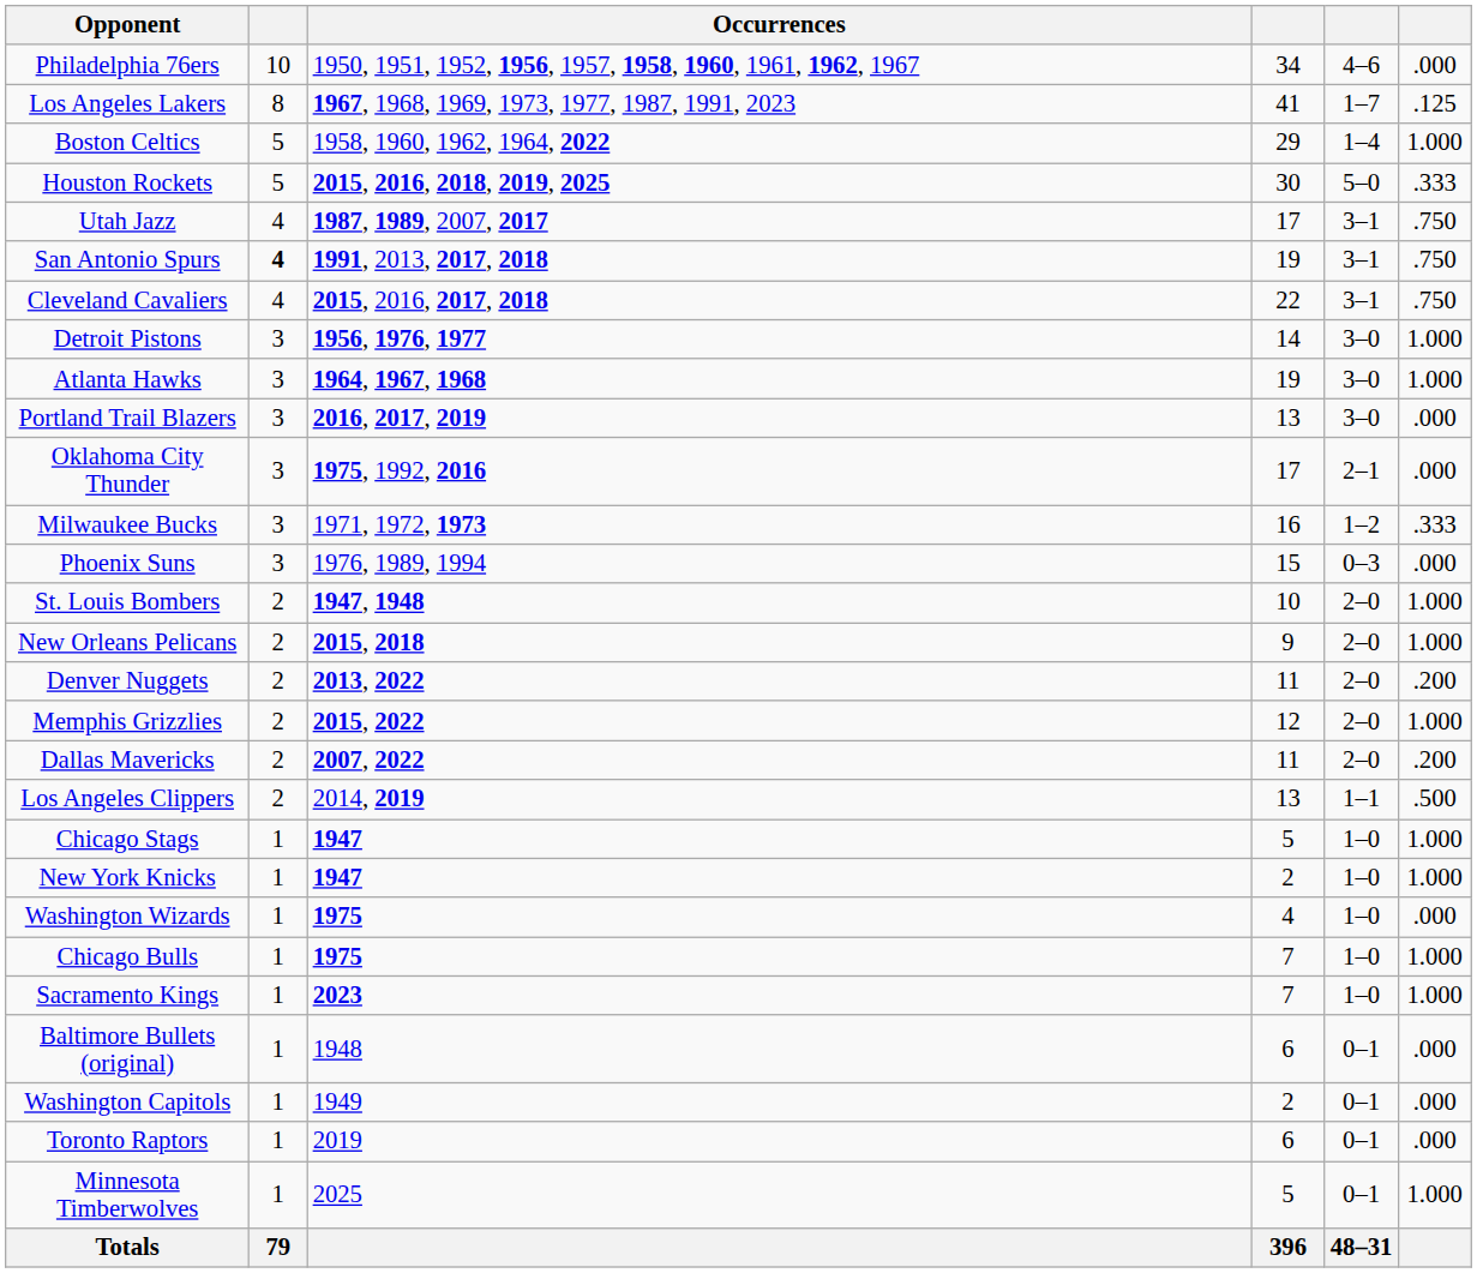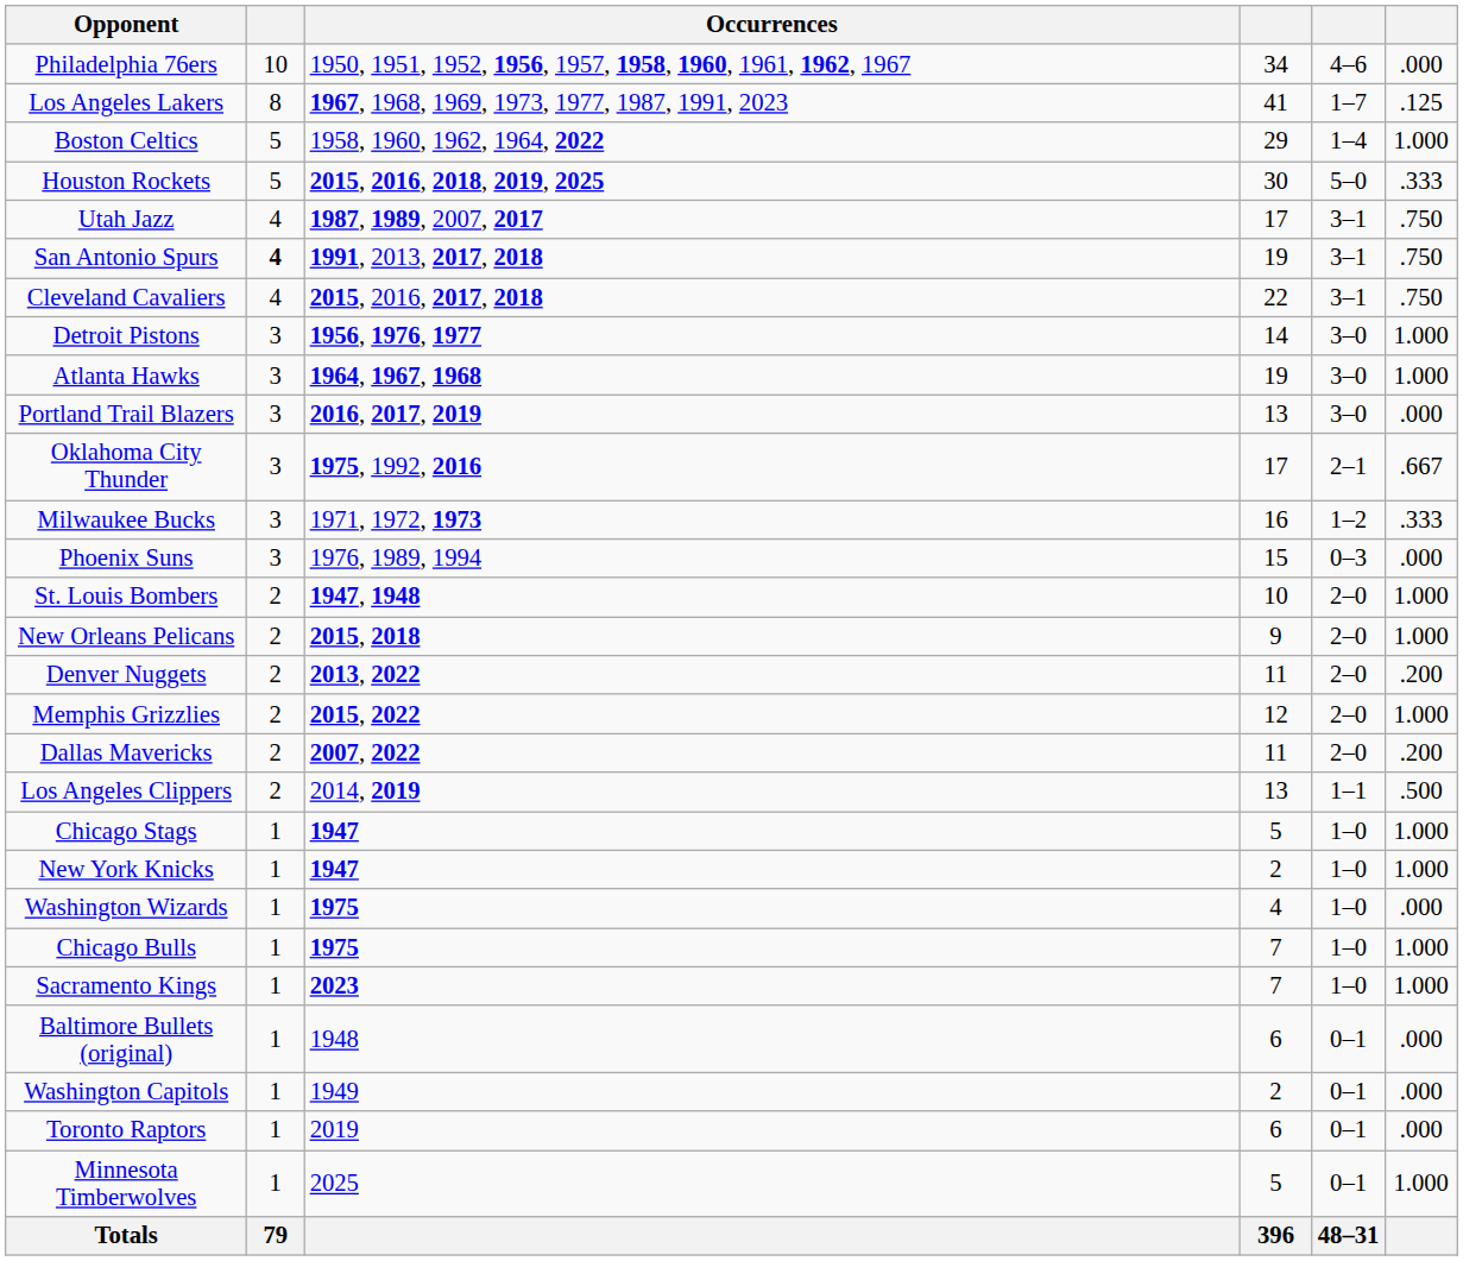Oklahoma City Thunder | column 6: .000 -> .667
